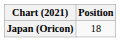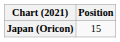Japan (Oricon) | Position: 18 -> 15
